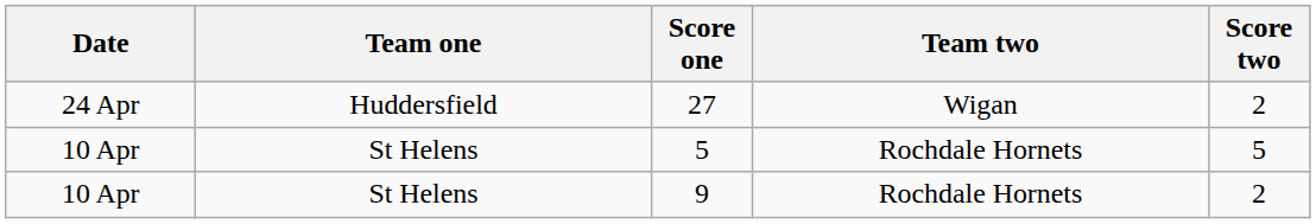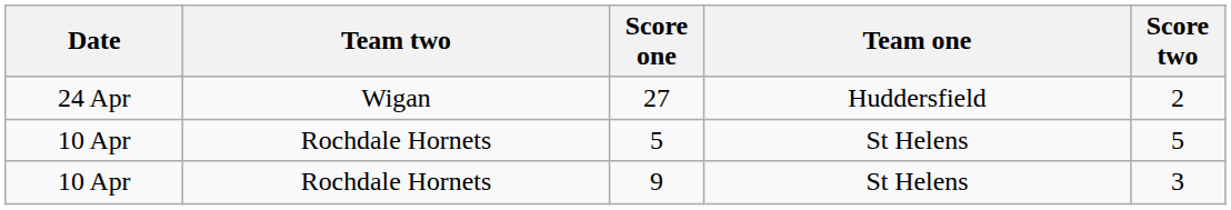columns swapped: Team one <-> Team two
9 | Score two: 2 -> 3
